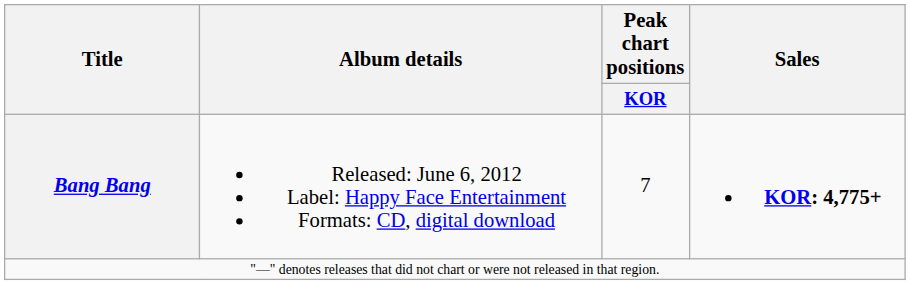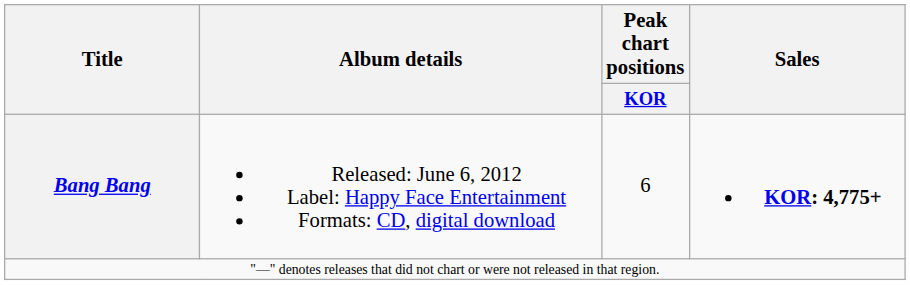Bang Bang | Peak chart positions / KOR: 7 -> 6
